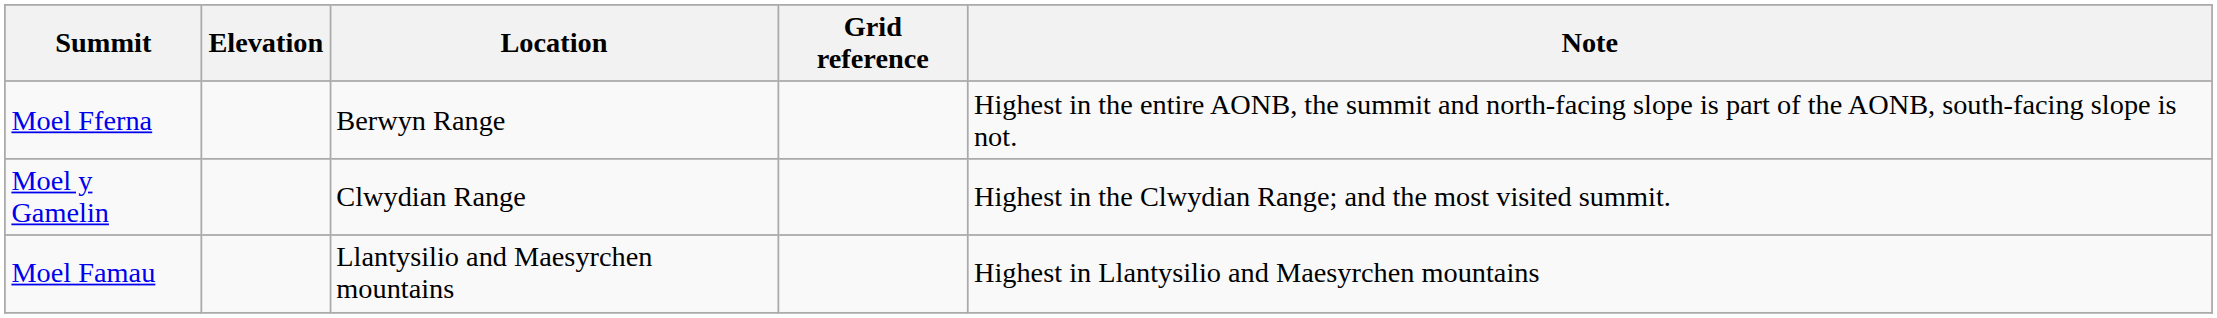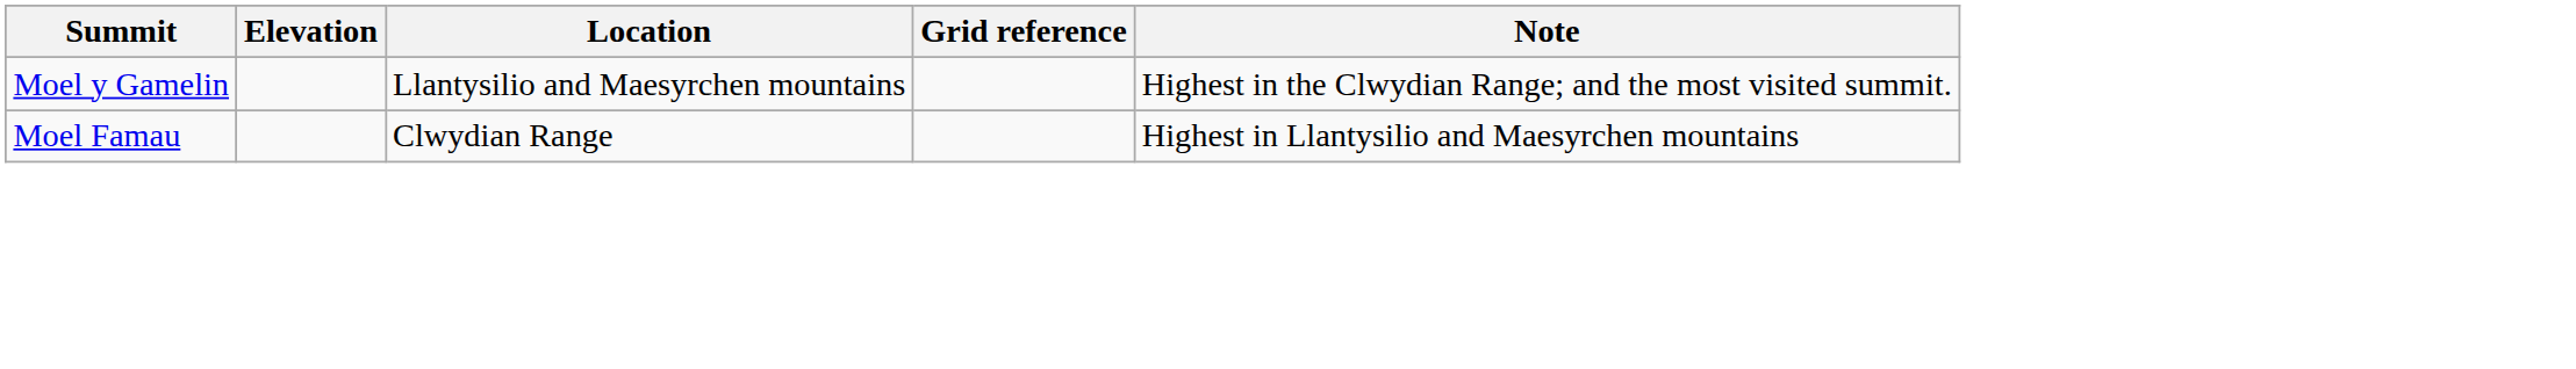- row: Moel Fferna | Berwyn Range | Highest in the entire AONB, the summit and north-facing slope is part of the AONB, south-facing slope is not.
Moel y Gamelin | Location: Clwydian Range -> Llantysilio and Maesyrchen mountains
Moel Famau | Location: Llantysilio and Maesyrchen mountains -> Clwydian Range
